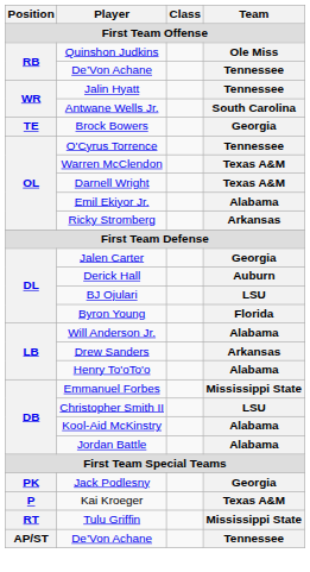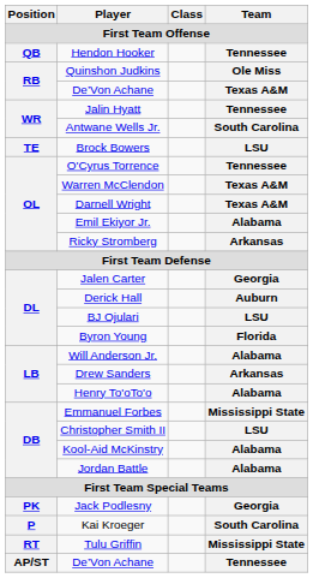+ row: QB | Hendon Hooker | Tennessee
RB / De’Von Achane | Team: Tennessee -> Texas A&M
Brock Bowers | Team: Georgia -> LSU
Kai Kroeger | Team: Texas A&M -> South Carolina
